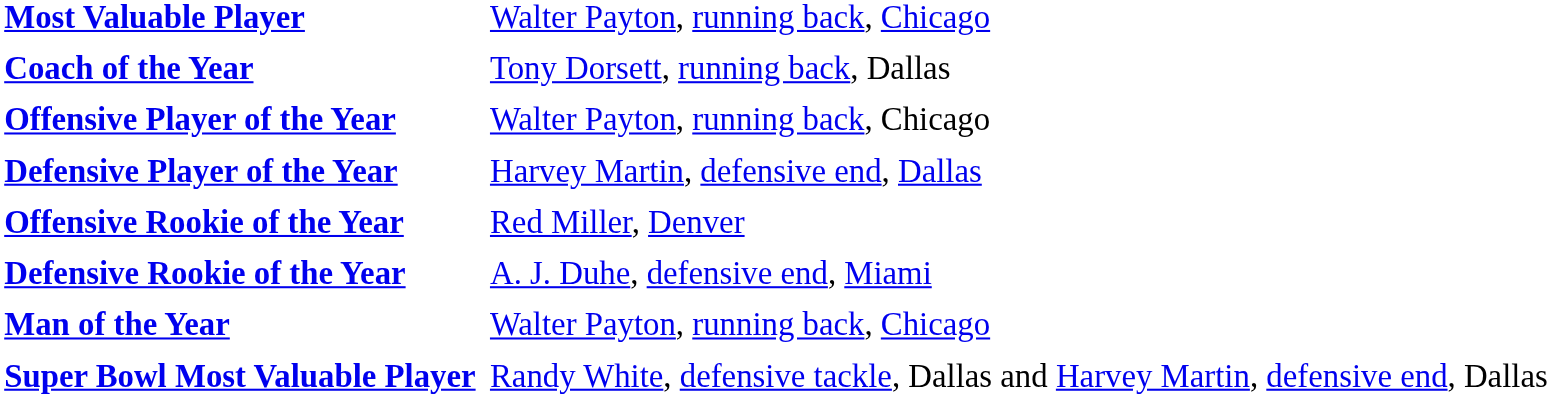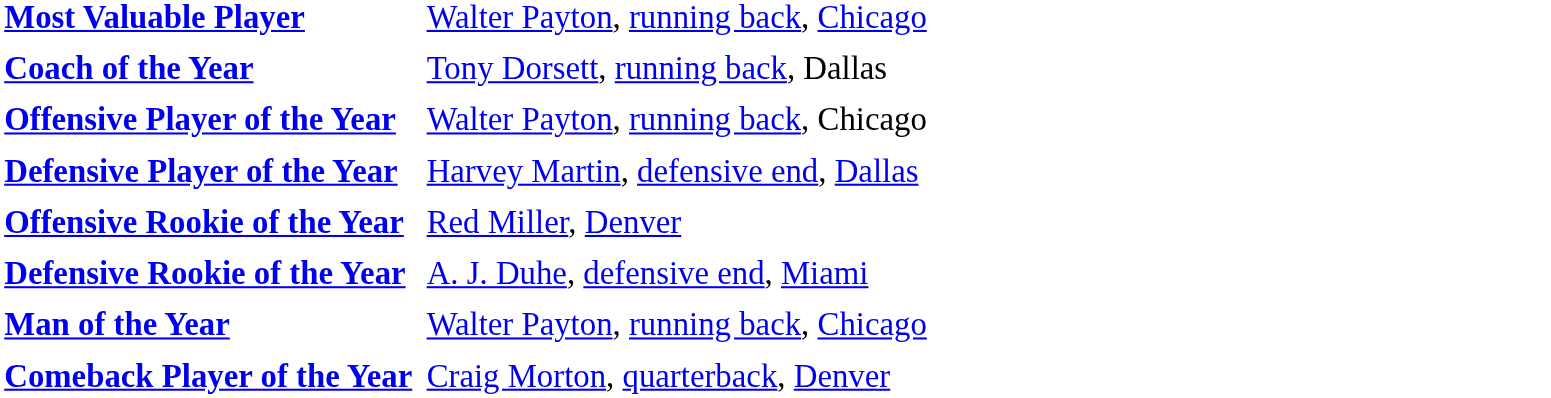+ row: Comeback Player of the Year | Craig Morton, quarterback, Denver
- row: Super Bowl Most Valuable Player | Randy White, defensive tackle, Dallas and Harvey Martin, defensive end, Dallas
